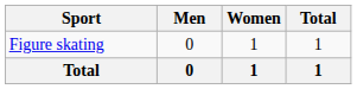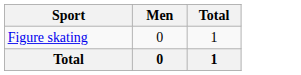- column: Women | 1 | 1
